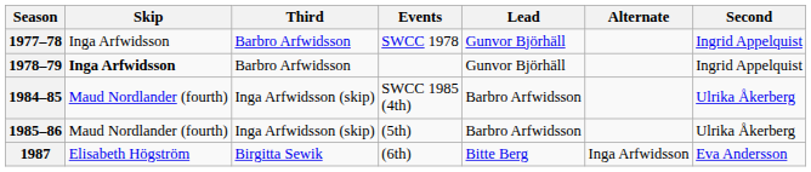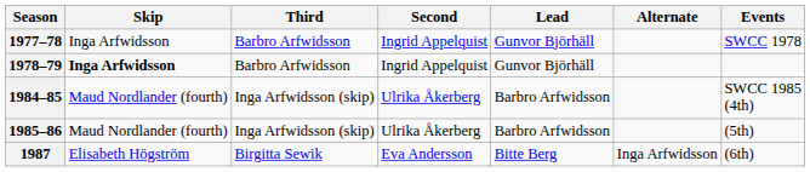columns swapped: Second <-> Events
